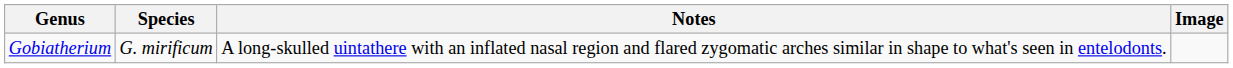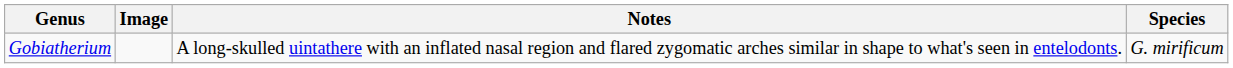columns swapped: Species <-> Image
